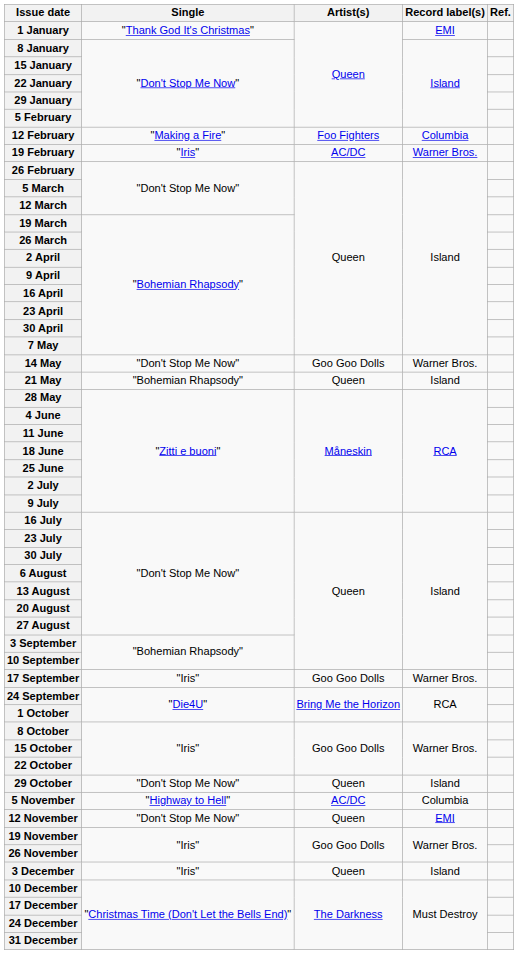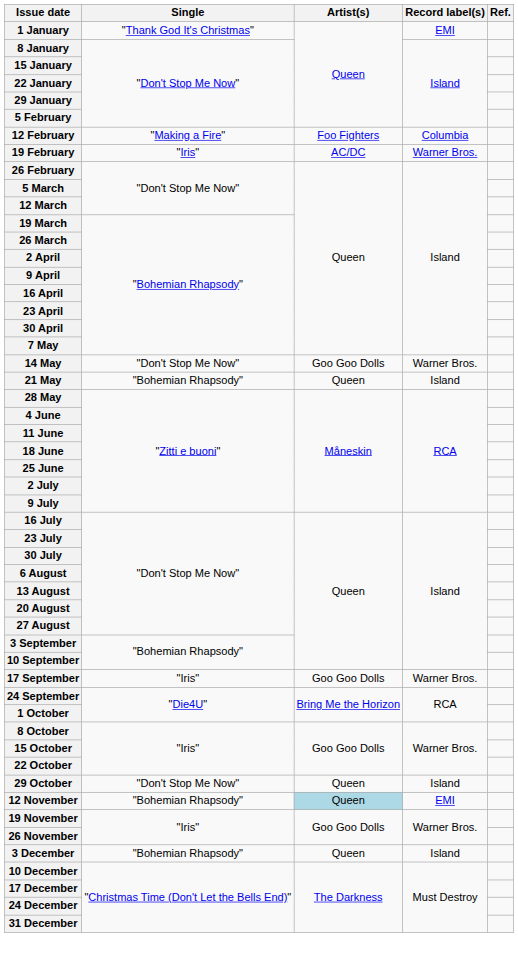- row: 5 November | "Highway to Hell" | AC/DC | Columbia
12 November | Single: "Don't Stop Me Now" -> "Bohemian Rhapsody"
12 November | Artist(s): no background -> lightblue background
3 December | Single: "Iris" -> "Bohemian Rhapsody"
